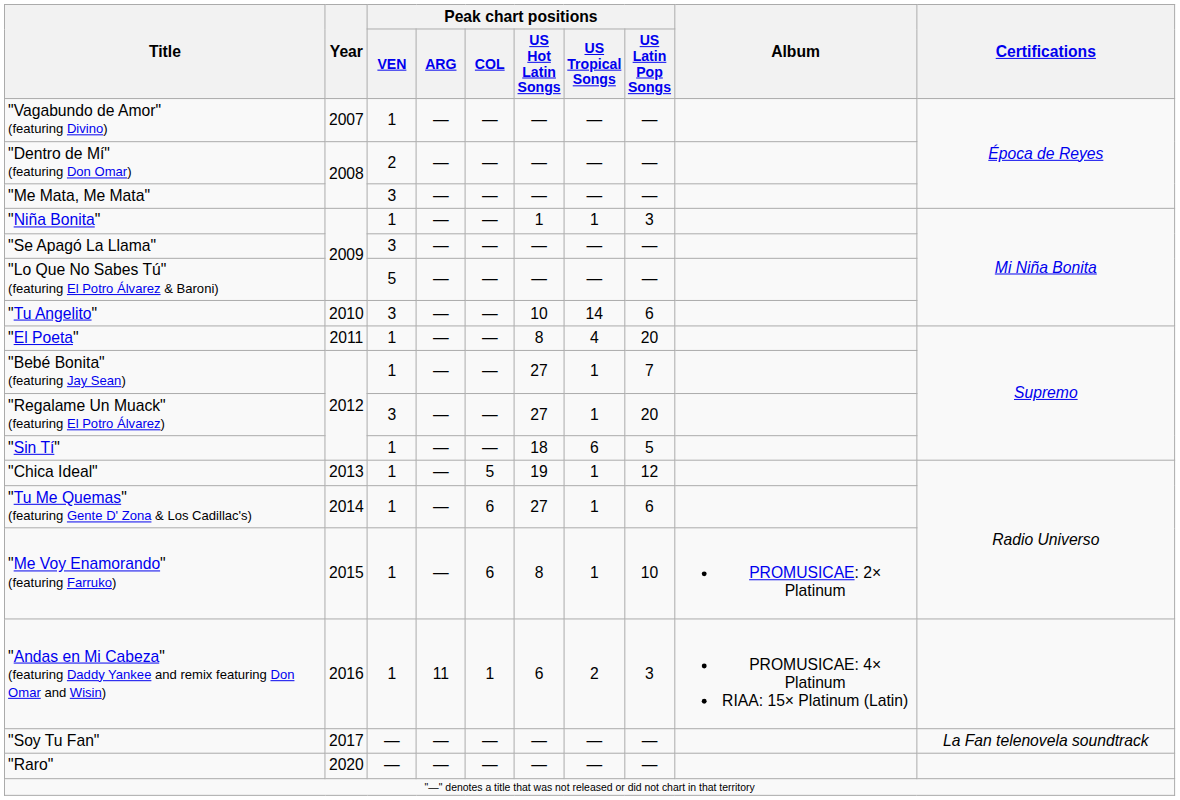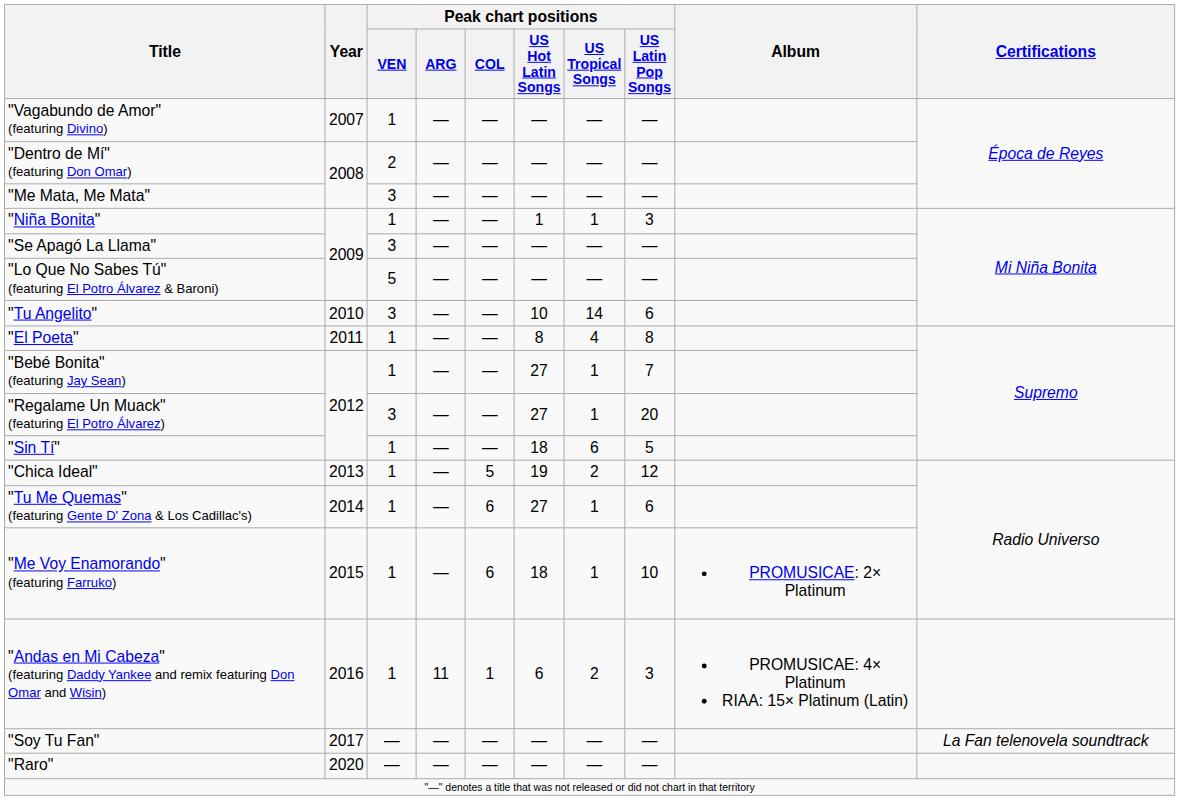"El Poeta" | Peak chart positions / US Latin Pop Songs: 20 -> 8
"Chica Ideal" | Peak chart positions / US Tropical Songs: 1 -> 2
"Me Voy Enamorando" (featuring Farruko) | Peak chart positions / US Hot Latin Songs: 8 -> 18
